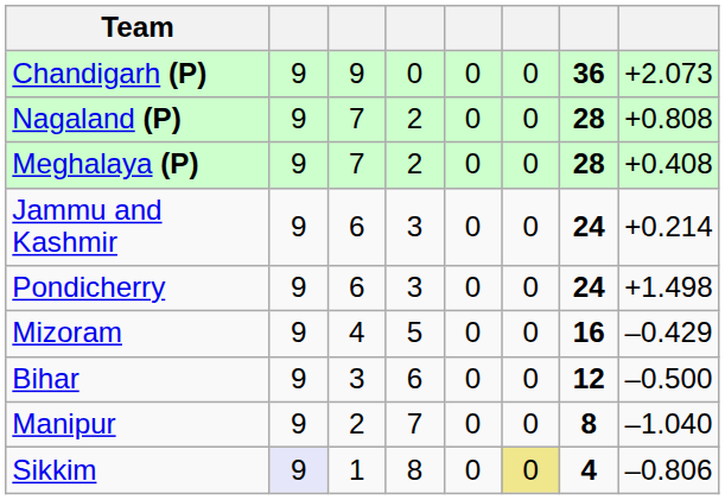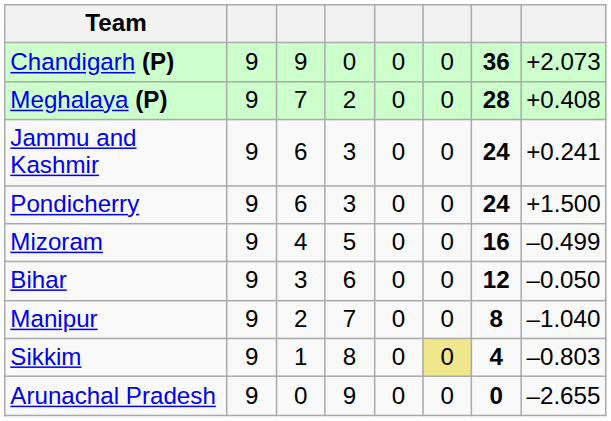- row: Nagaland (P) | 9 | 7 | 2 | 0 | 0 | 28 | +0.808
Jammu and Kashmir | column 8: +0.214 -> +0.241
Pondicherry | column 8: +1.498 -> +1.500
Mizoram | column 8: –0.429 -> –0.499
Bihar | column 8: –0.500 -> –0.050
Sikkim | column 2: lavender background -> no background
Sikkim | column 8: –0.806 -> –0.803
+ row: Arunachal Pradesh | 9 | 0 | 9 | 0 | 0 | 0 | –2.655
